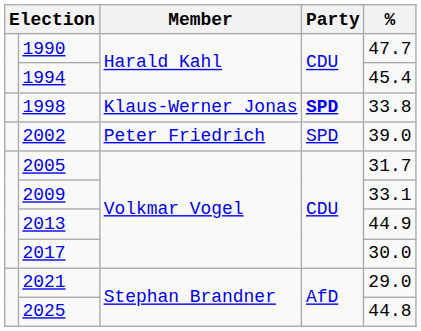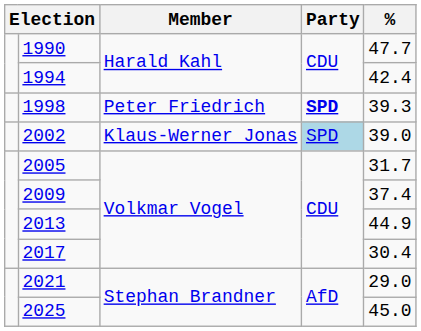1994 | %: 45.4 -> 42.4
1998 | Member: Klaus-Werner Jonas -> Peter Friedrich
1998 | %: 33.8 -> 39.3
2002 | Member: Peter Friedrich -> Klaus-Werner Jonas
2002 | Party: no background -> lightblue background
2009 | %: 33.1 -> 37.4
2017 | %: 30.0 -> 30.4
2025 | %: 44.8 -> 45.0
